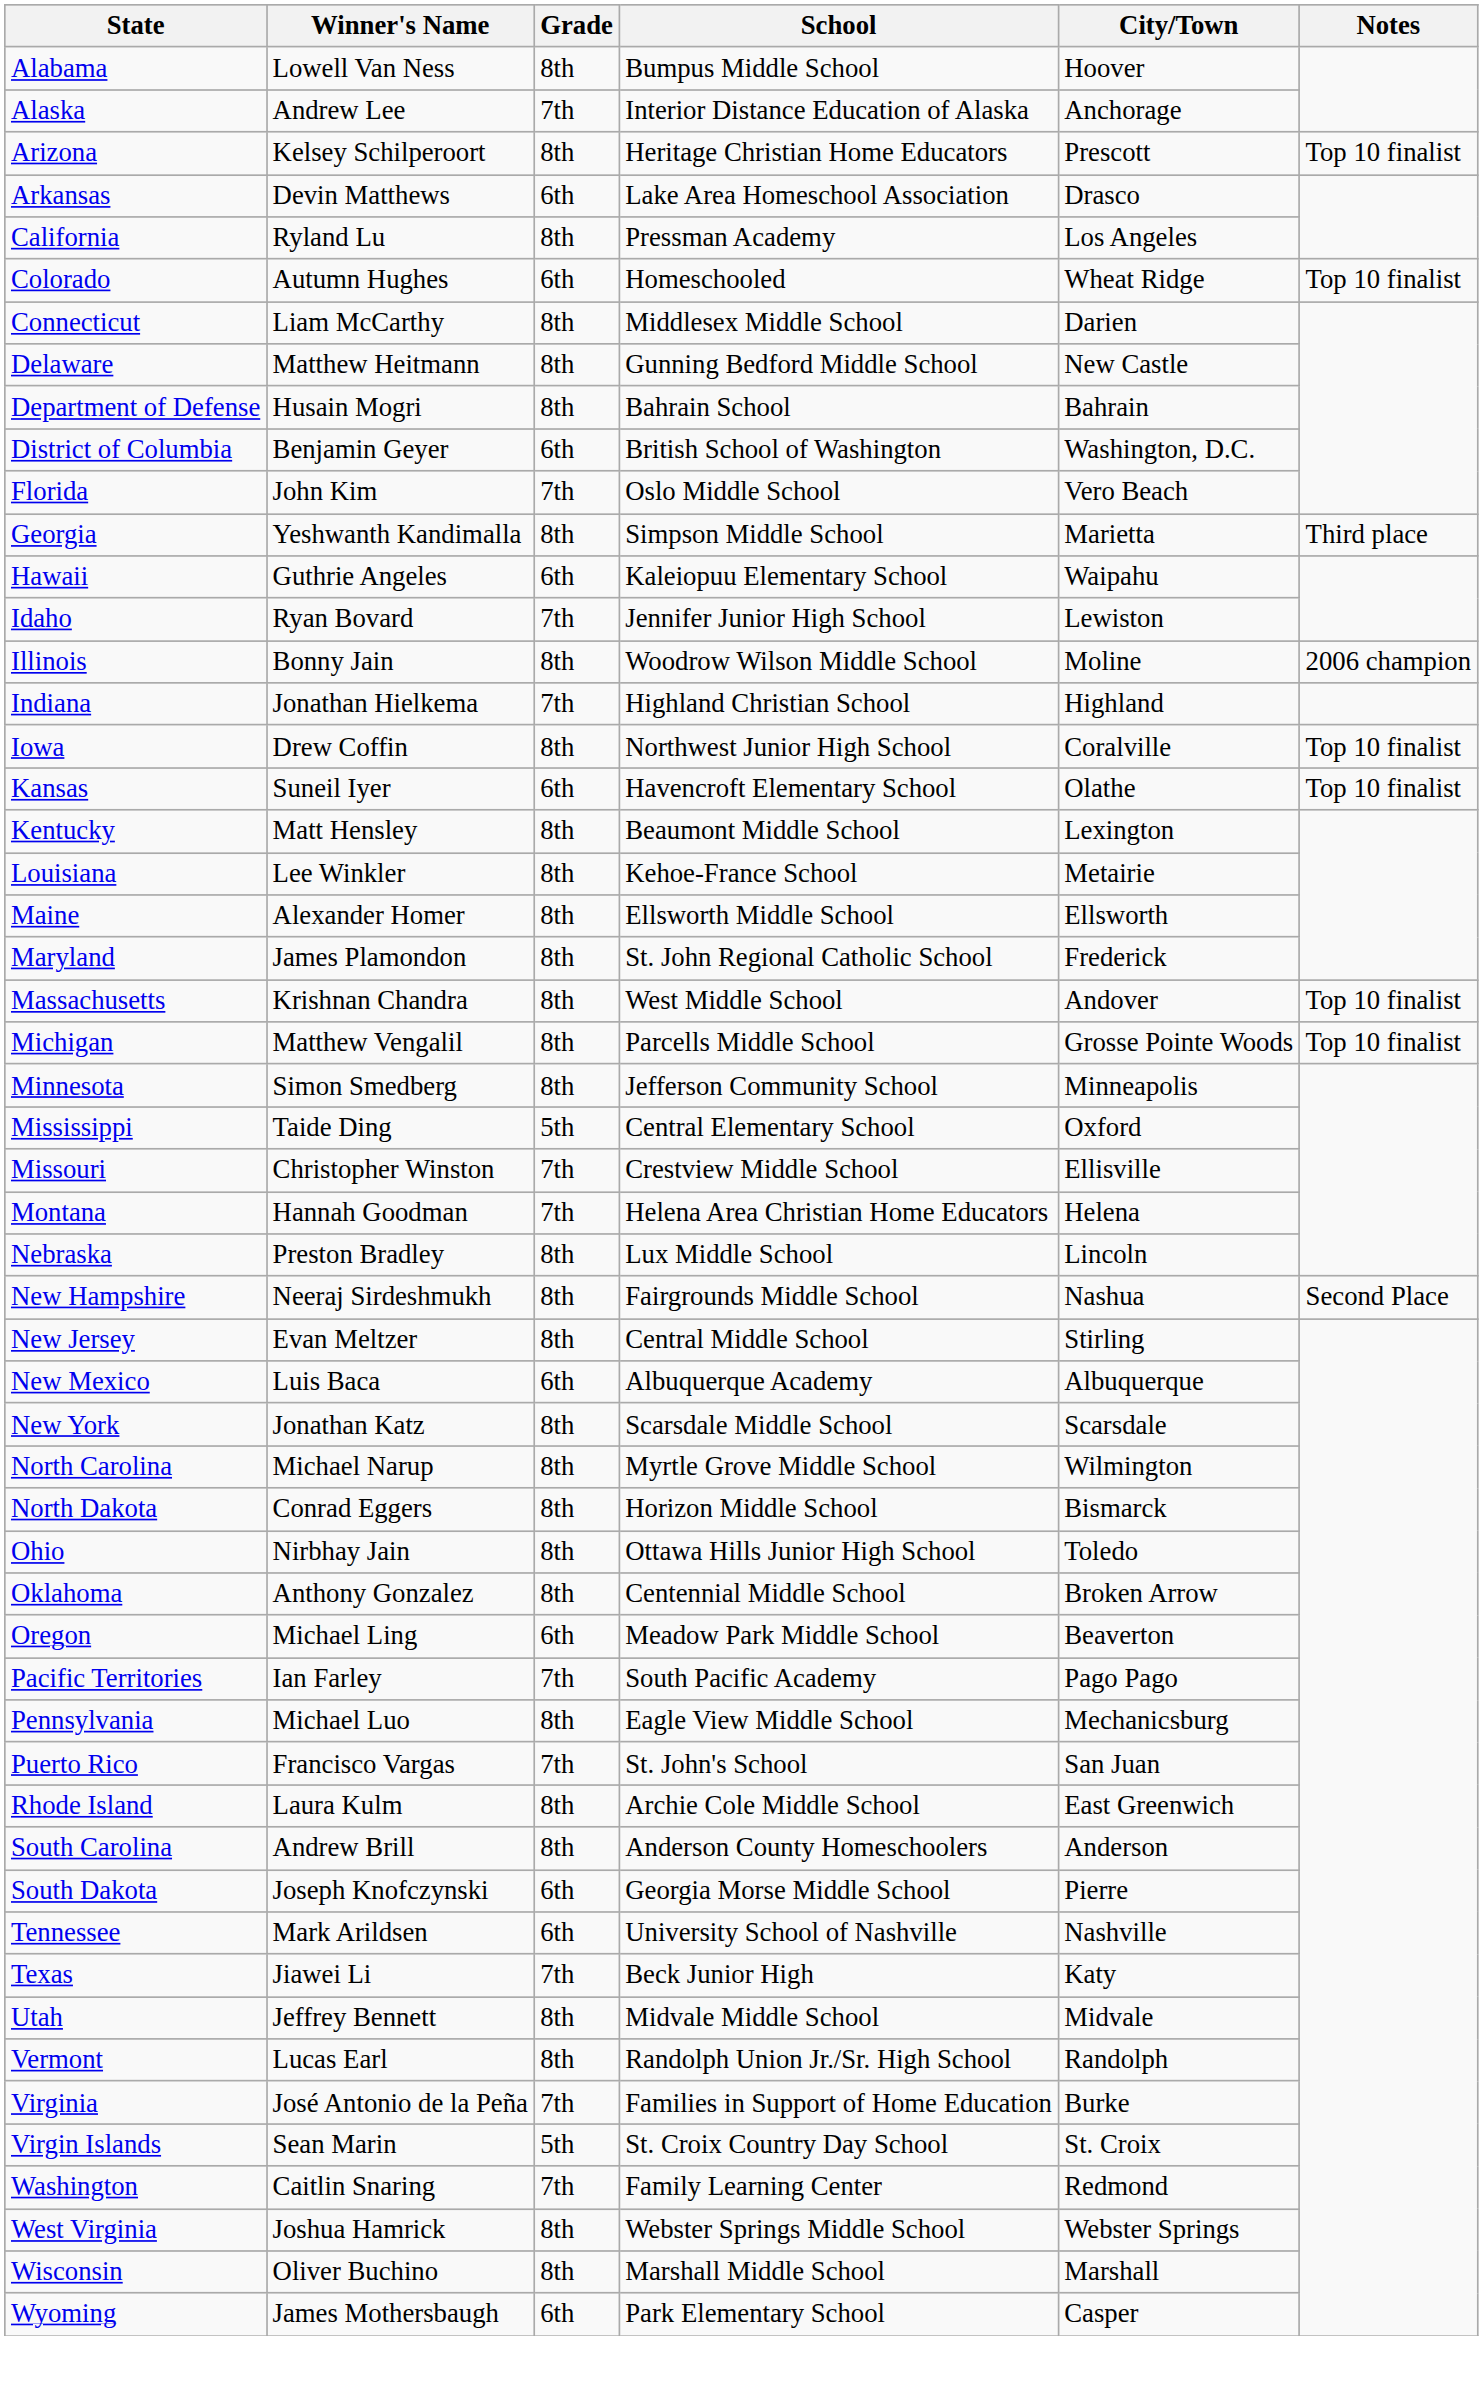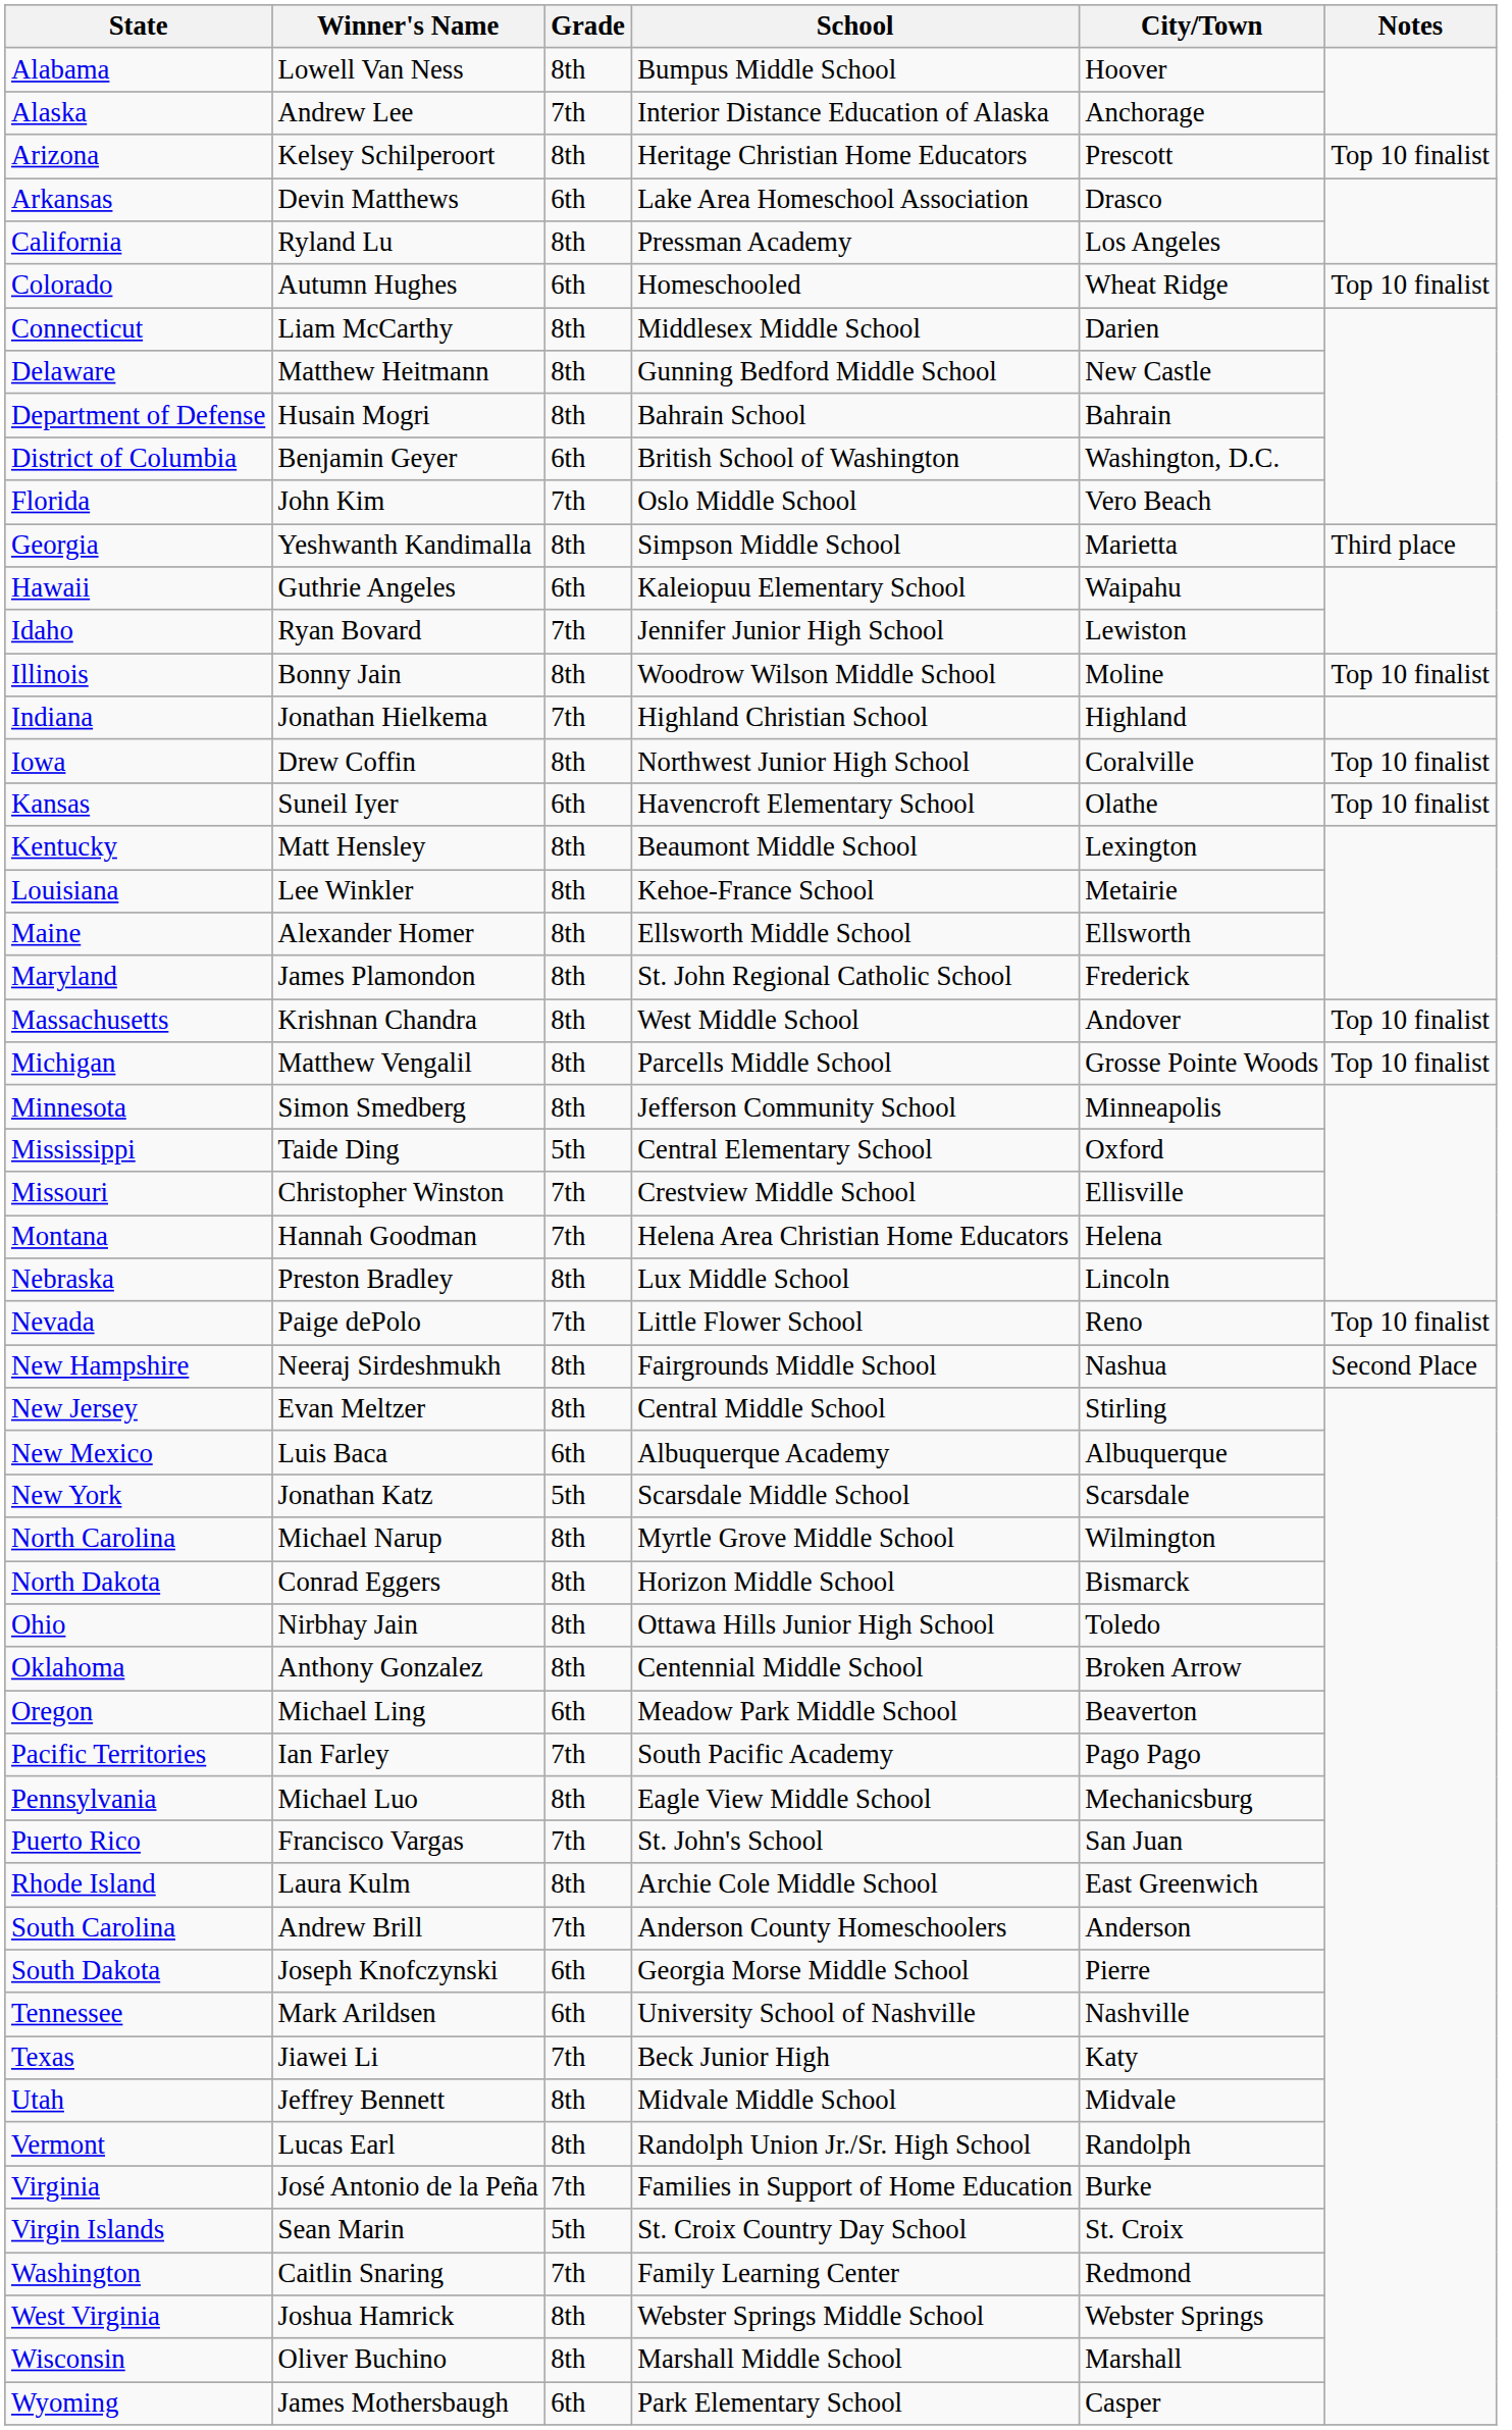Illinois | Notes: 2006 champion -> Top 10 finalist
+ row: Nevada | Paige dePolo | 7th | Little Flower School | Reno | Top 10 finalist
New York | Grade: 8th -> 5th
South Carolina | Grade: 8th -> 7th
